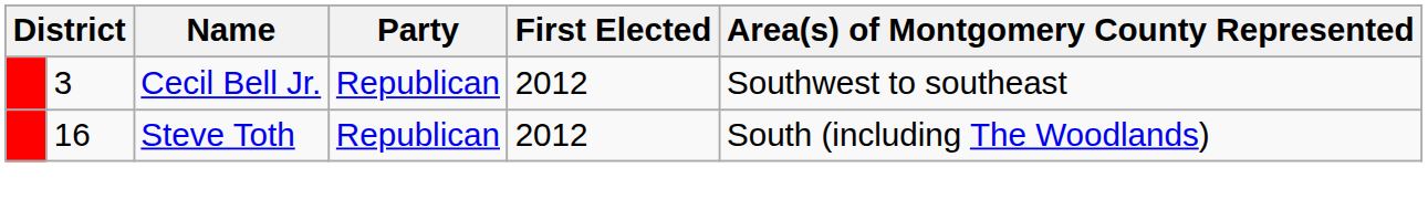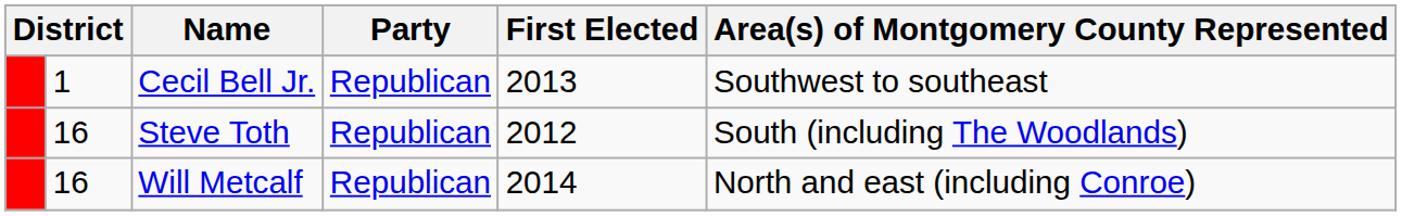Cecil Bell Jr. | column 2: 3 -> 1
Cecil Bell Jr. | First Elected: 2012 -> 2013
+ row: 16 | Will Metcalf | Republican | 2014 | North and east (including Conroe)
